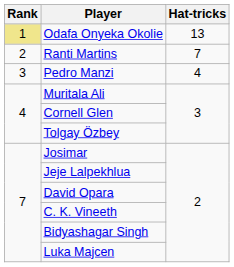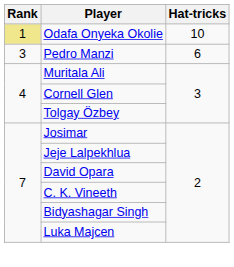Odafa Onyeka Okolie | Hat-tricks: 13 -> 10
- row: 2 | Ranti Martins | 7
Pedro Manzi | Hat-tricks: 4 -> 6
